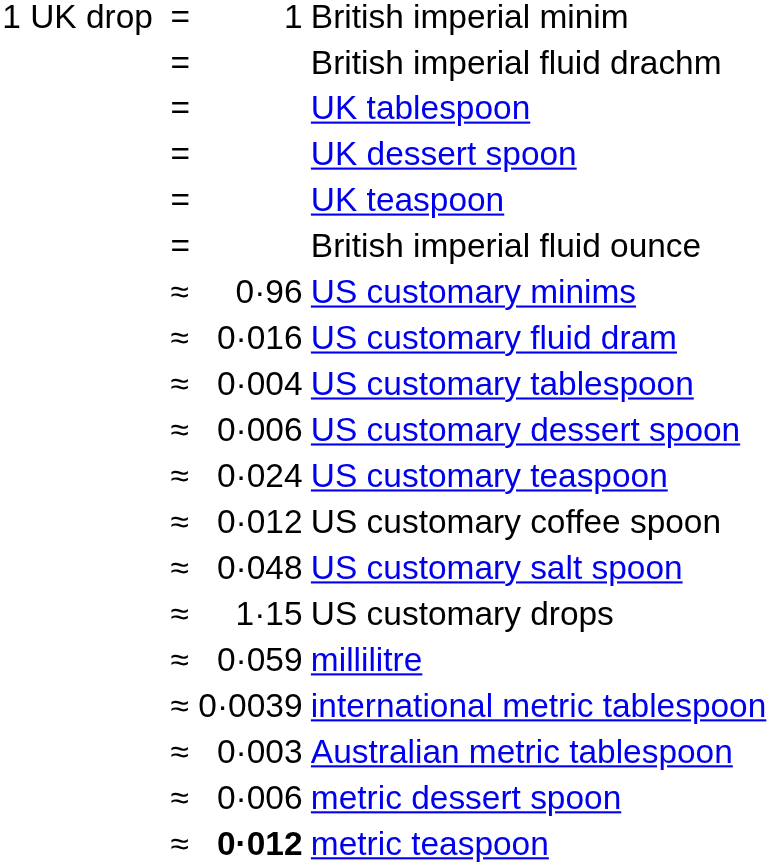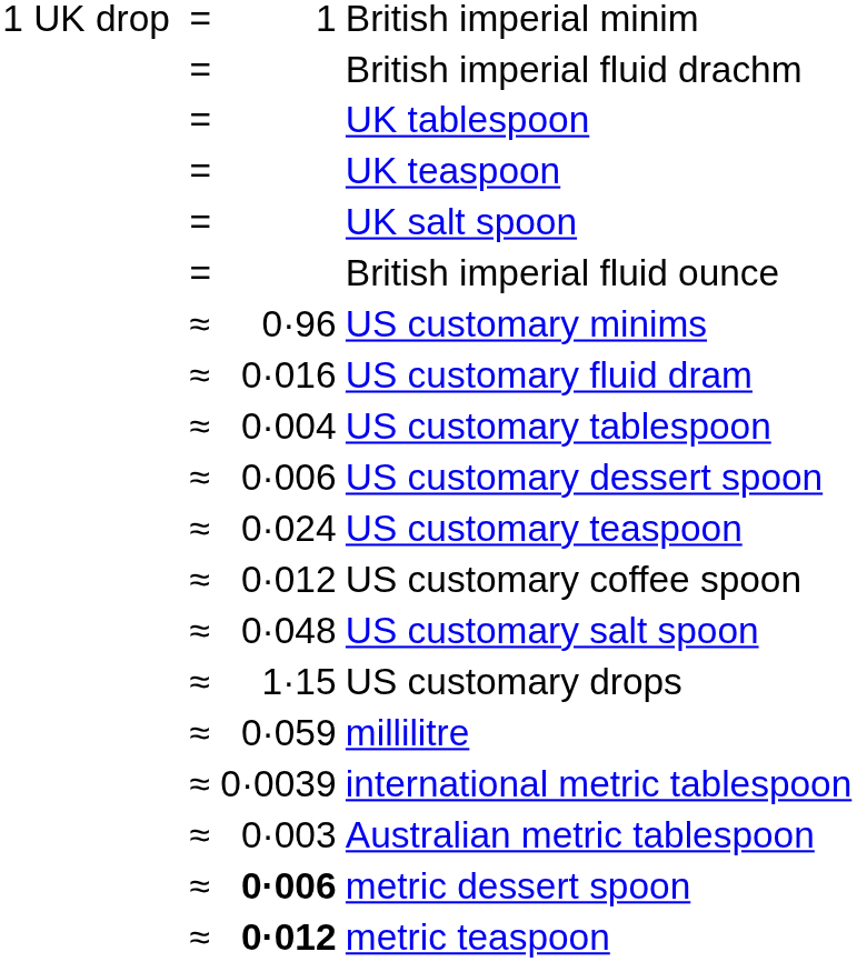- row: = | UK dessert spoon
+ row: = | UK salt spoon
metric dessert spoon | column 3: normal -> bold
